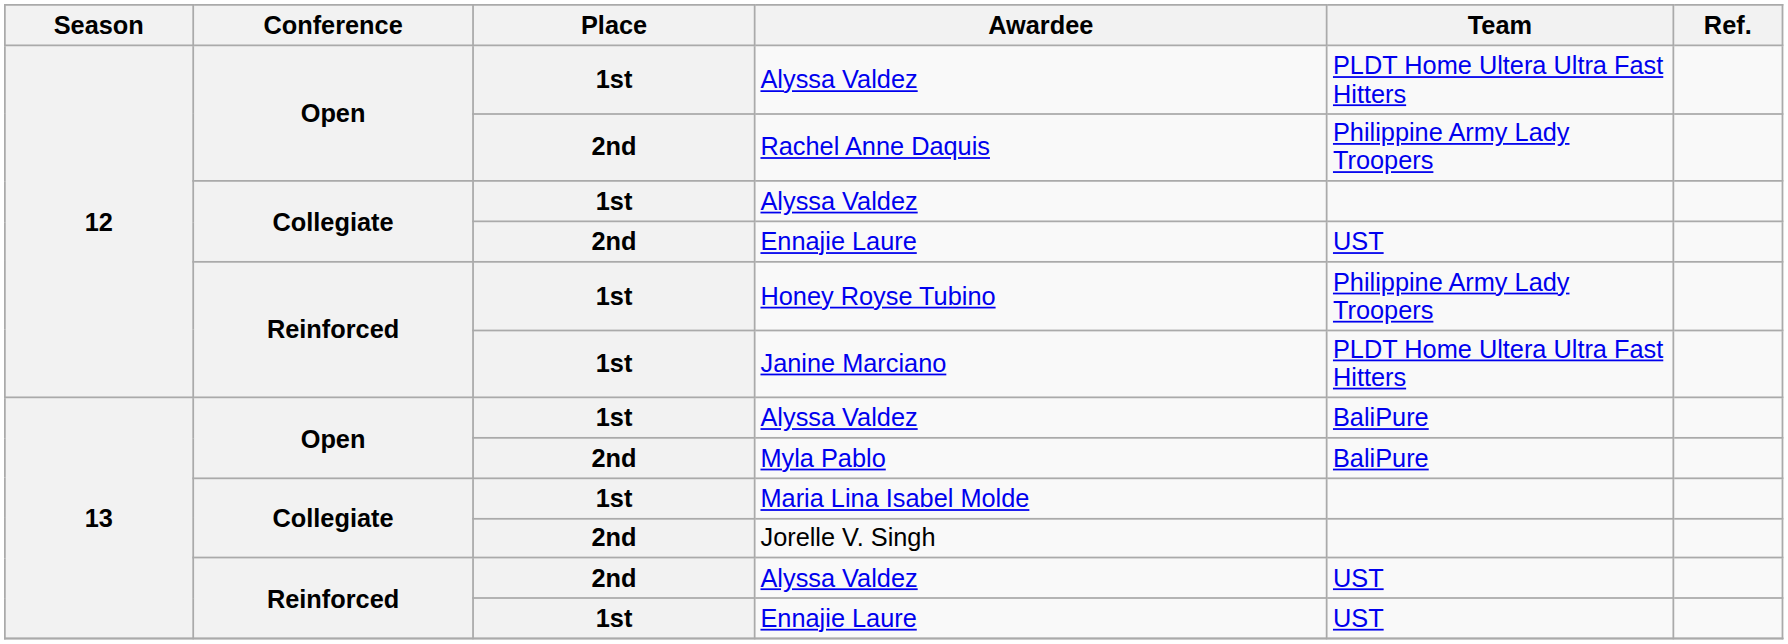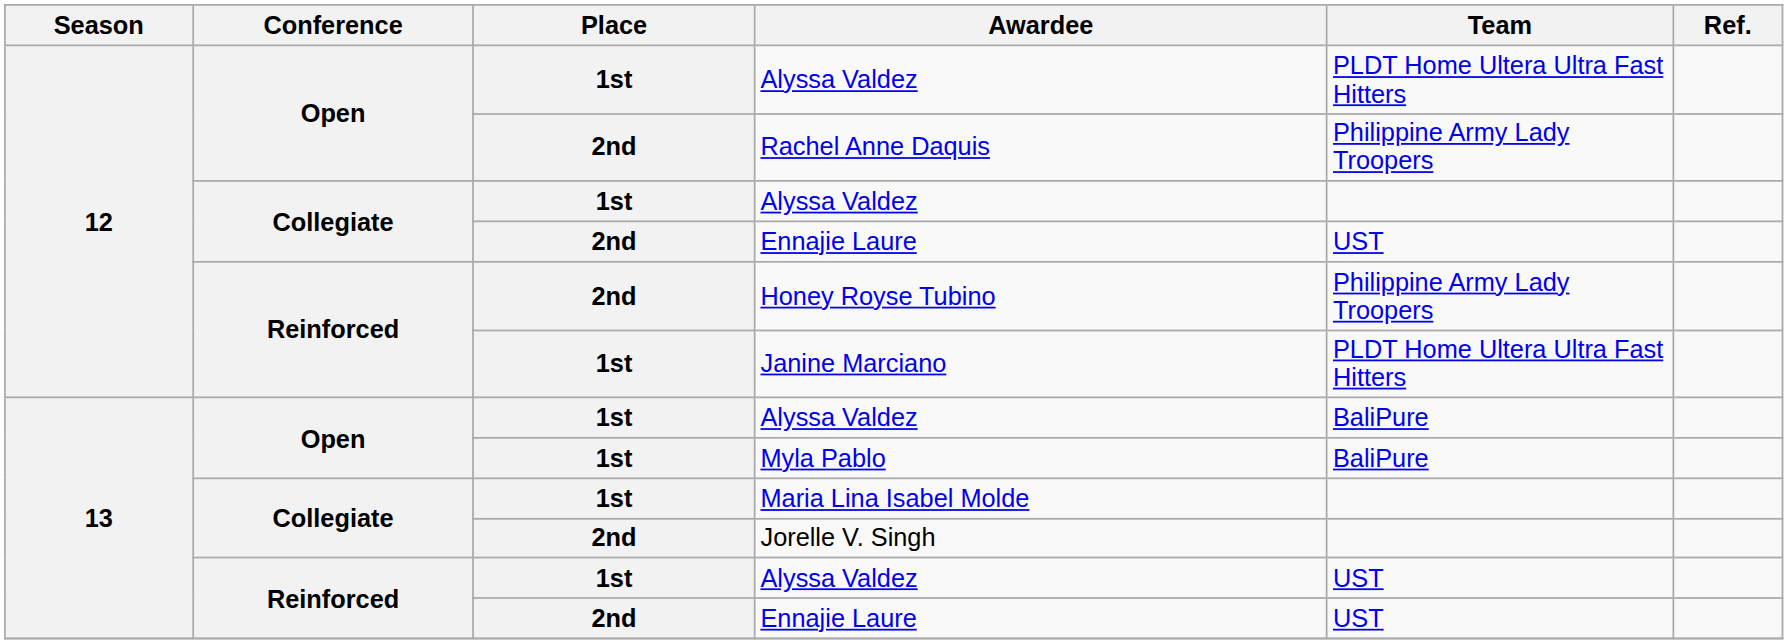Honey Royse Tubino | Place: 1st -> 2nd
Myla Pablo | Place: 2nd -> 1st
Reinforced / Alyssa Valdez | Place: 2nd -> 1st
Reinforced / Ennajie Laure | Place: 1st -> 2nd
